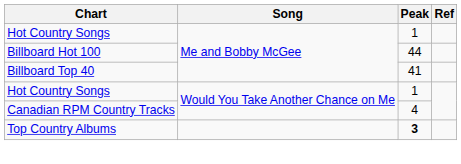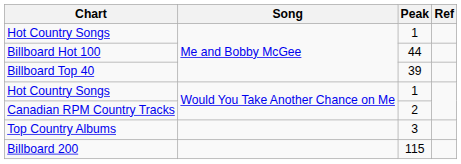Billboard Top 40 | Peak: 41 -> 39
Canadian RPM Country Tracks | Peak: 4 -> 2
Top Country Albums | Peak: bold -> normal
+ row: Billboard 200 | 115
